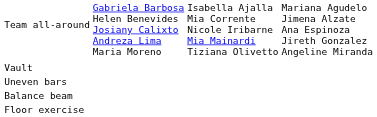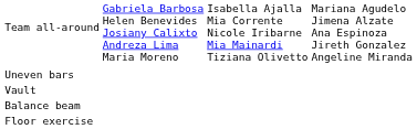rows swapped: Vault <-> Uneven bars
